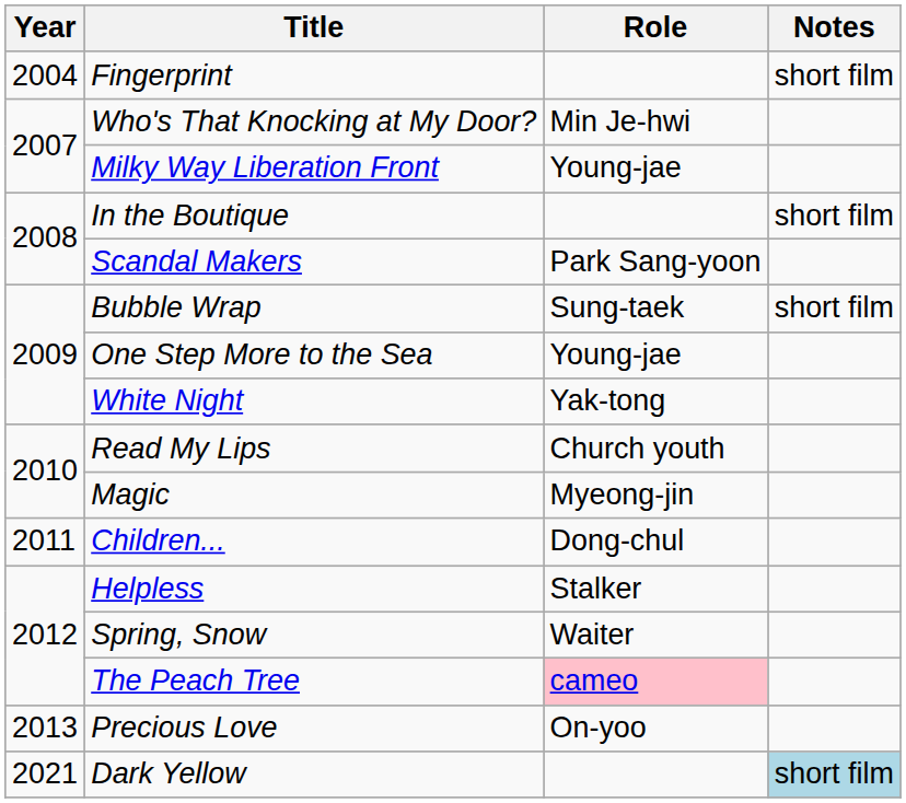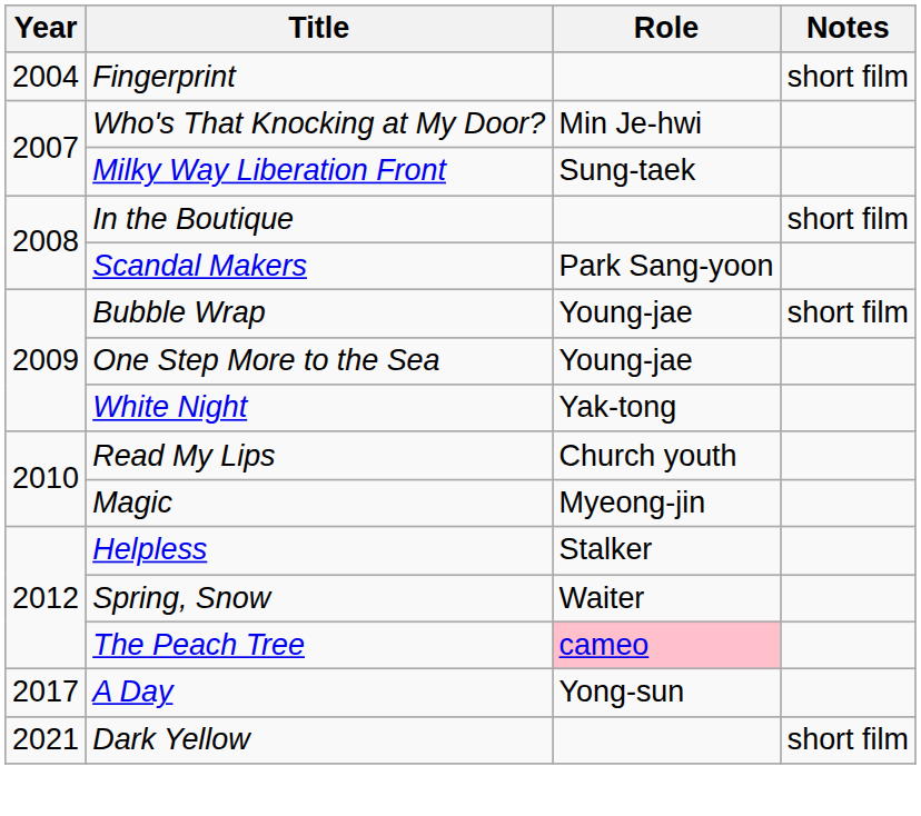Milky Way Liberation Front | Role: Young-jae -> Sung-taek
Bubble Wrap | Role: Sung-taek -> Young-jae
- row: 2011 | Children... | Dong-chul
- row: 2013 | Precious Love | On-yoo
+ row: 2017 | A Day | Yong-sun
Dark Yellow | Notes: lightblue background -> no background
